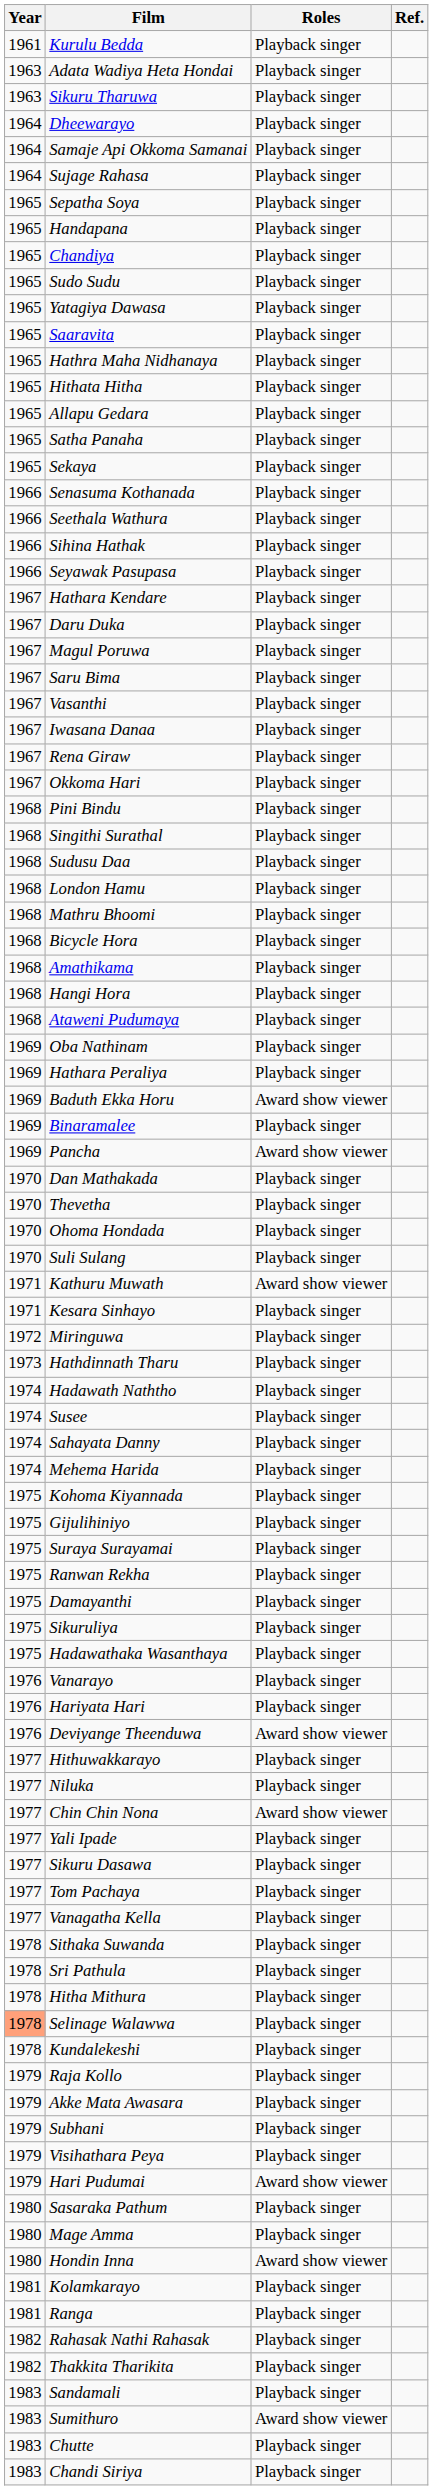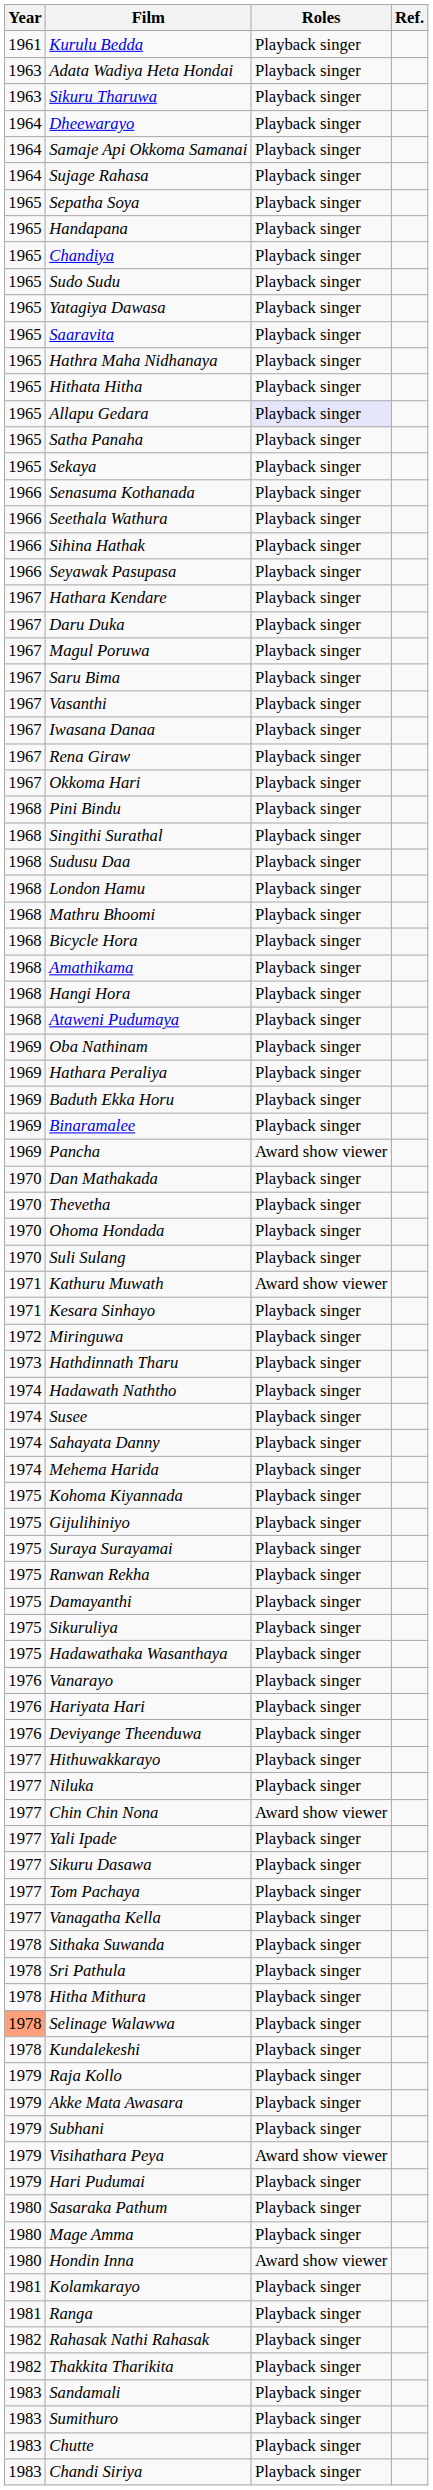Allapu Gedara | Roles: no background -> lavender background
Baduth Ekka Horu | Roles: Award show viewer -> Playback singer
Deviyange Theenduwa | Roles: Award show viewer -> Playback singer
Visihathara Peya | Roles: Playback singer -> Award show viewer
Hari Pudumai | Roles: Award show viewer -> Playback singer
Sumithuro | Roles: Award show viewer -> Playback singer
